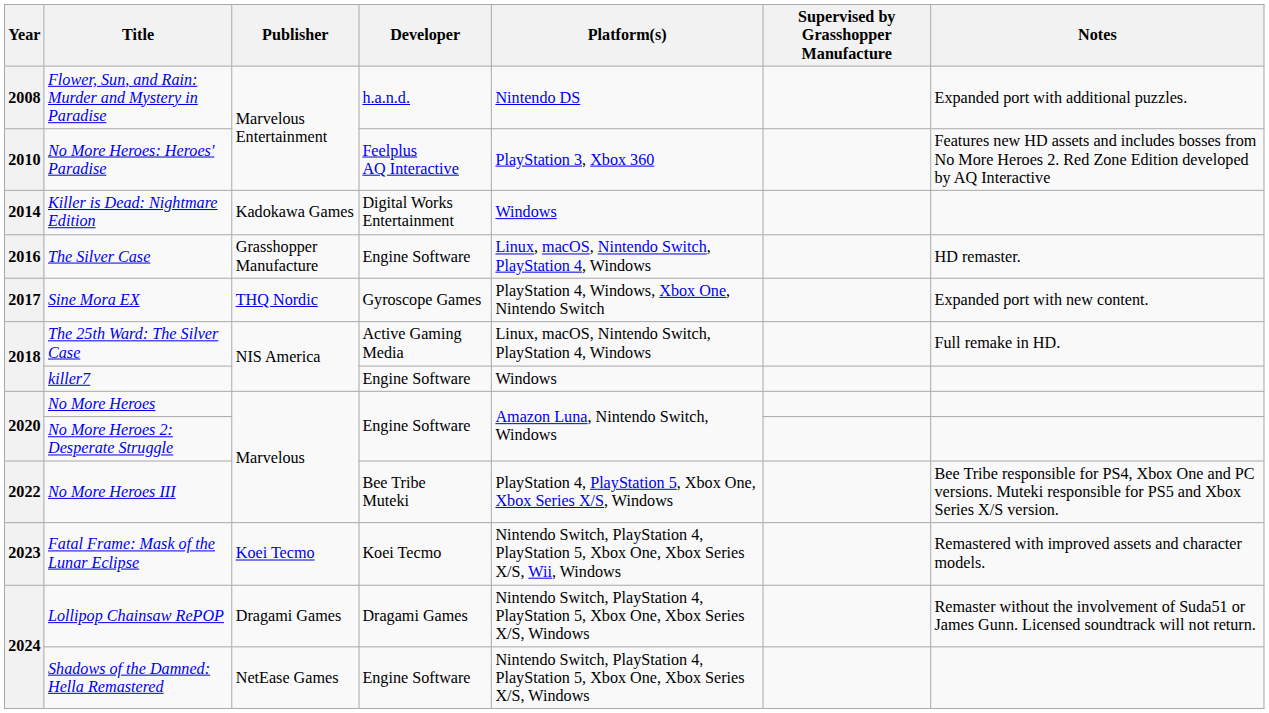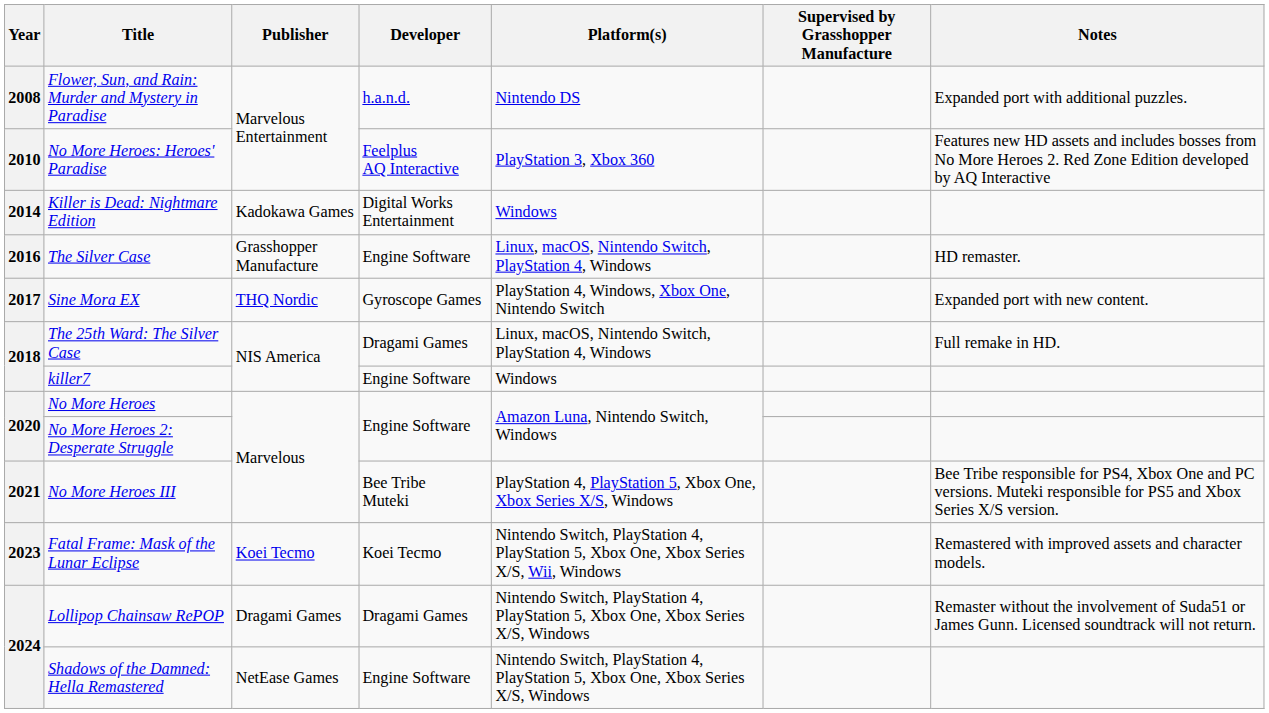The 25th Ward: The Silver Case | Developer: Active Gaming Media -> Dragami Games
No More Heroes III | Year: 2022 -> 2021
